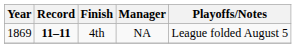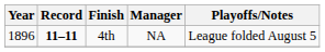4th | Year: 1869 -> 1896
